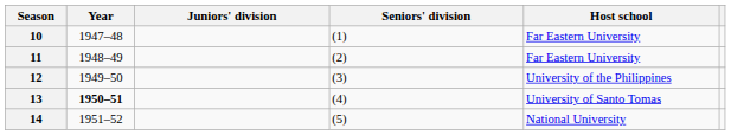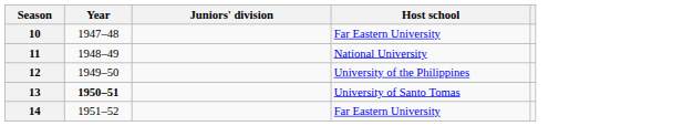- column: Seniors' division | (1) | (2) | (3) | (4) | (5)
11 | Host school: Far Eastern University -> National University
14 | Host school: National University -> Far Eastern University
